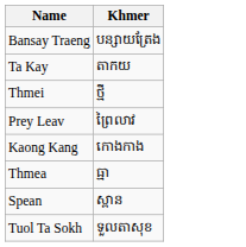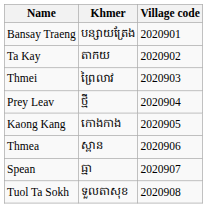+ column: Village code | 2020901 | 2020902 | 2020903 | 2020904 | 2020905 | 2020906 | 2020907 | 2020908
Thmei | Khmer: ថ្មី -> ព្រៃលាវ
Prey Leav | Khmer: ព្រៃលាវ -> ថ្មី
Thmea | Khmer: ធ្មា -> ស្ពាន
Spean | Khmer: ស្ពាន -> ធ្មា
